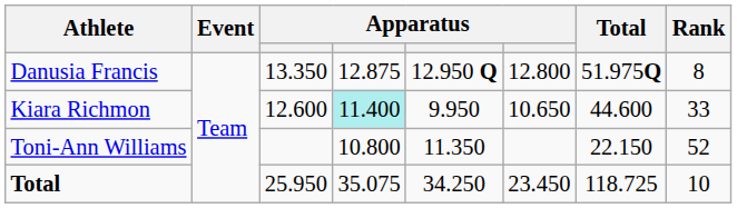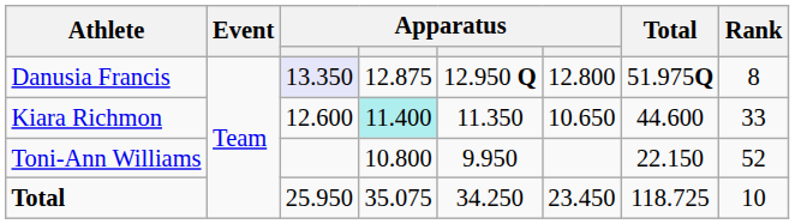Danusia Francis | column 3: no background -> lavender background
Kiara Richmon | column 5: 9.950 -> 11.350
Toni-Ann Williams | column 5: 11.350 -> 9.950
